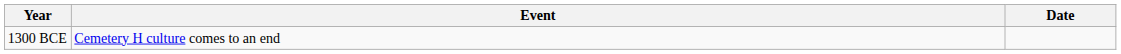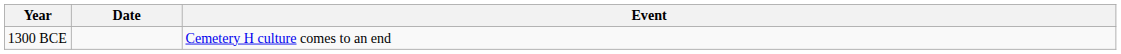columns swapped: Date <-> Event
